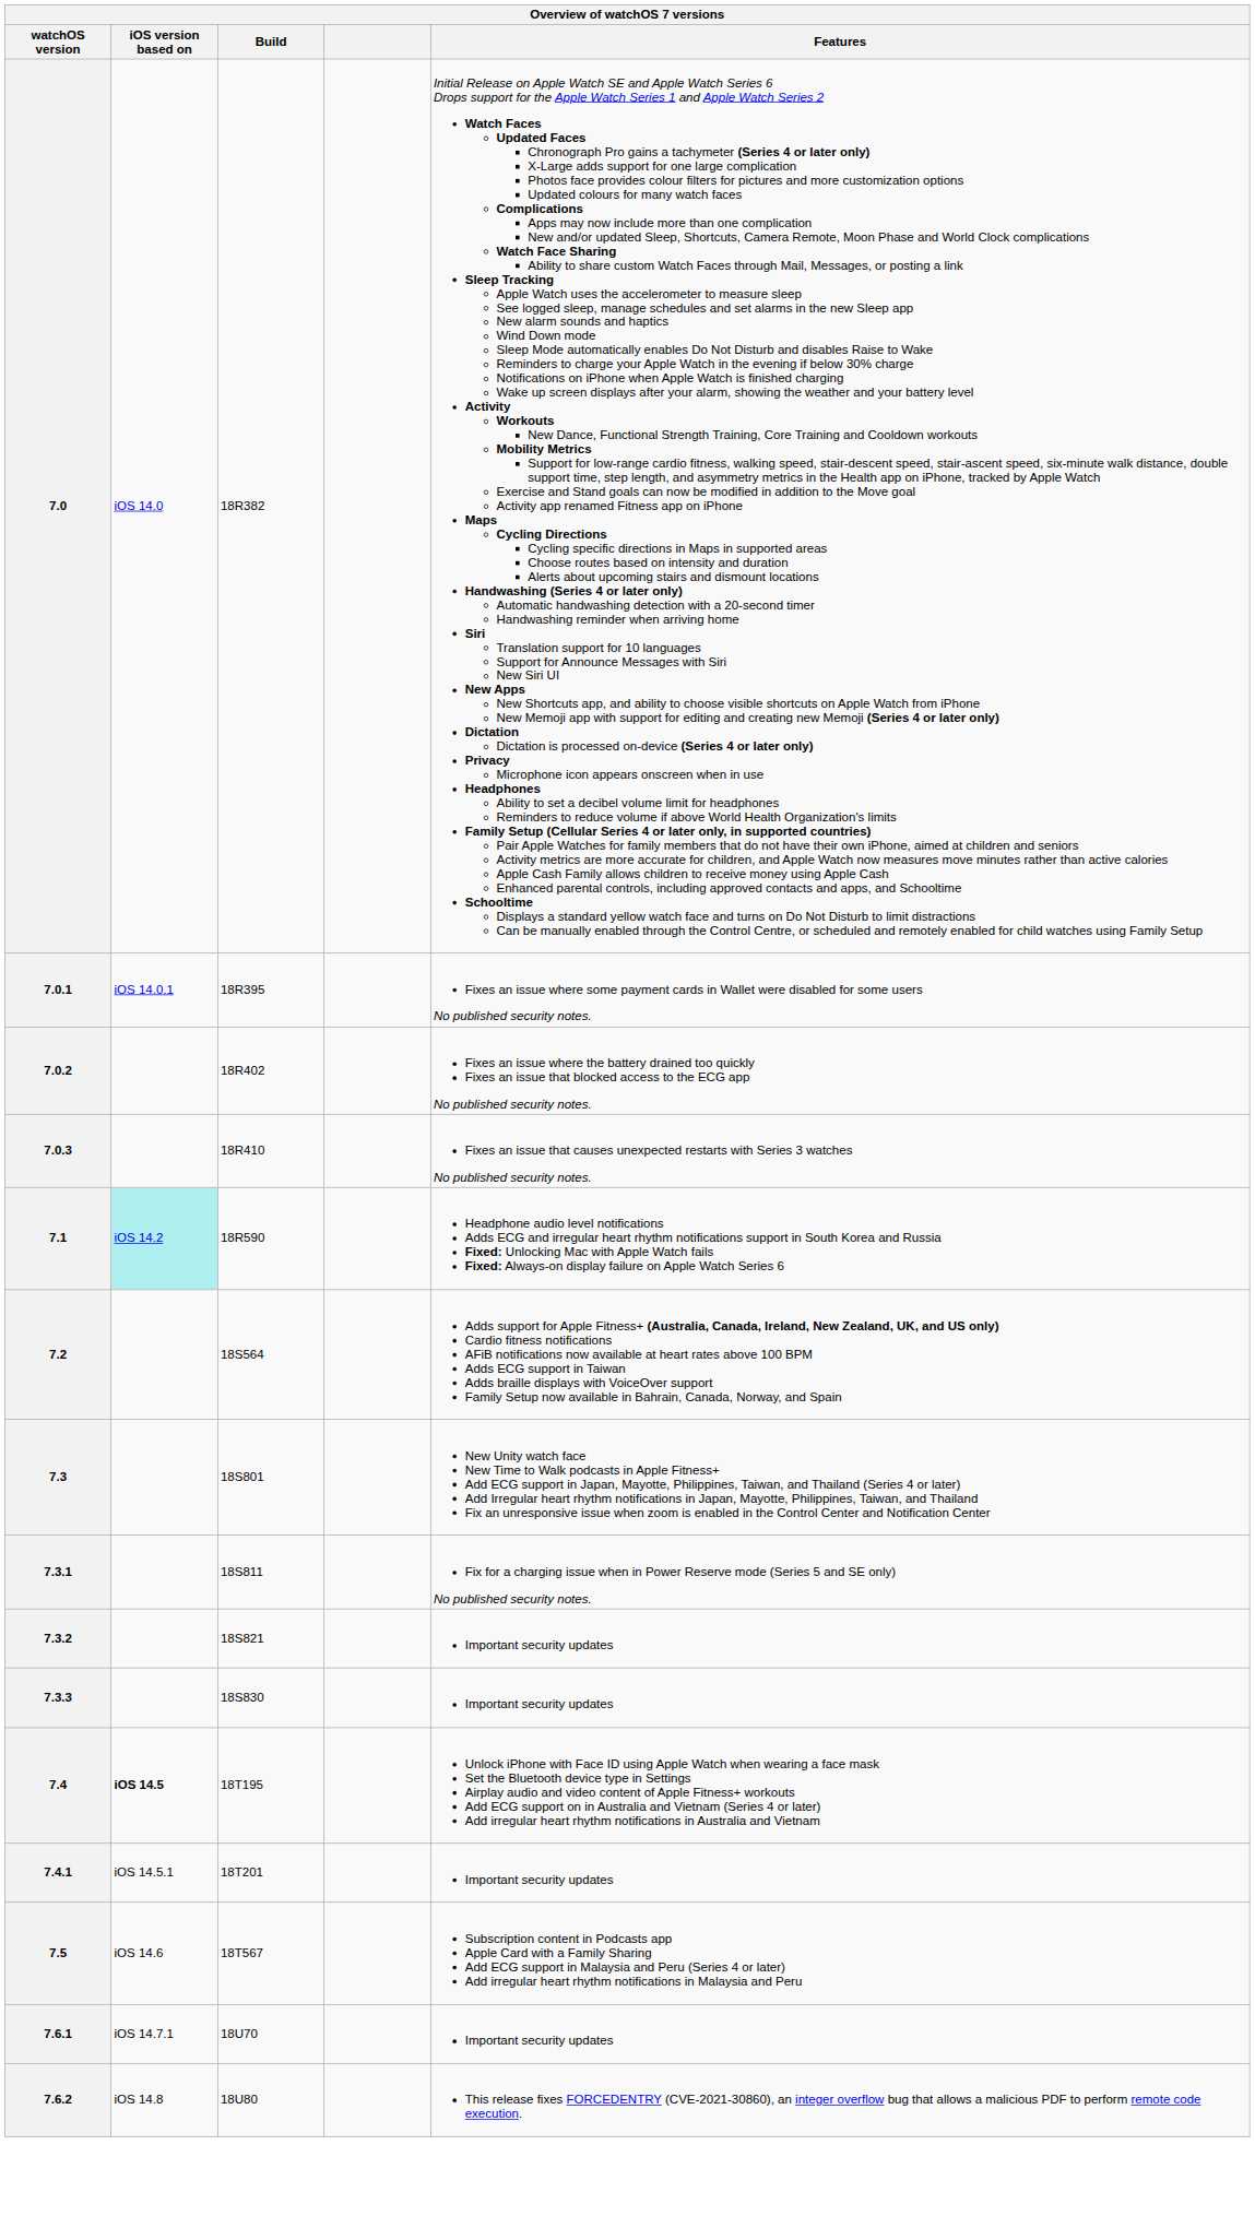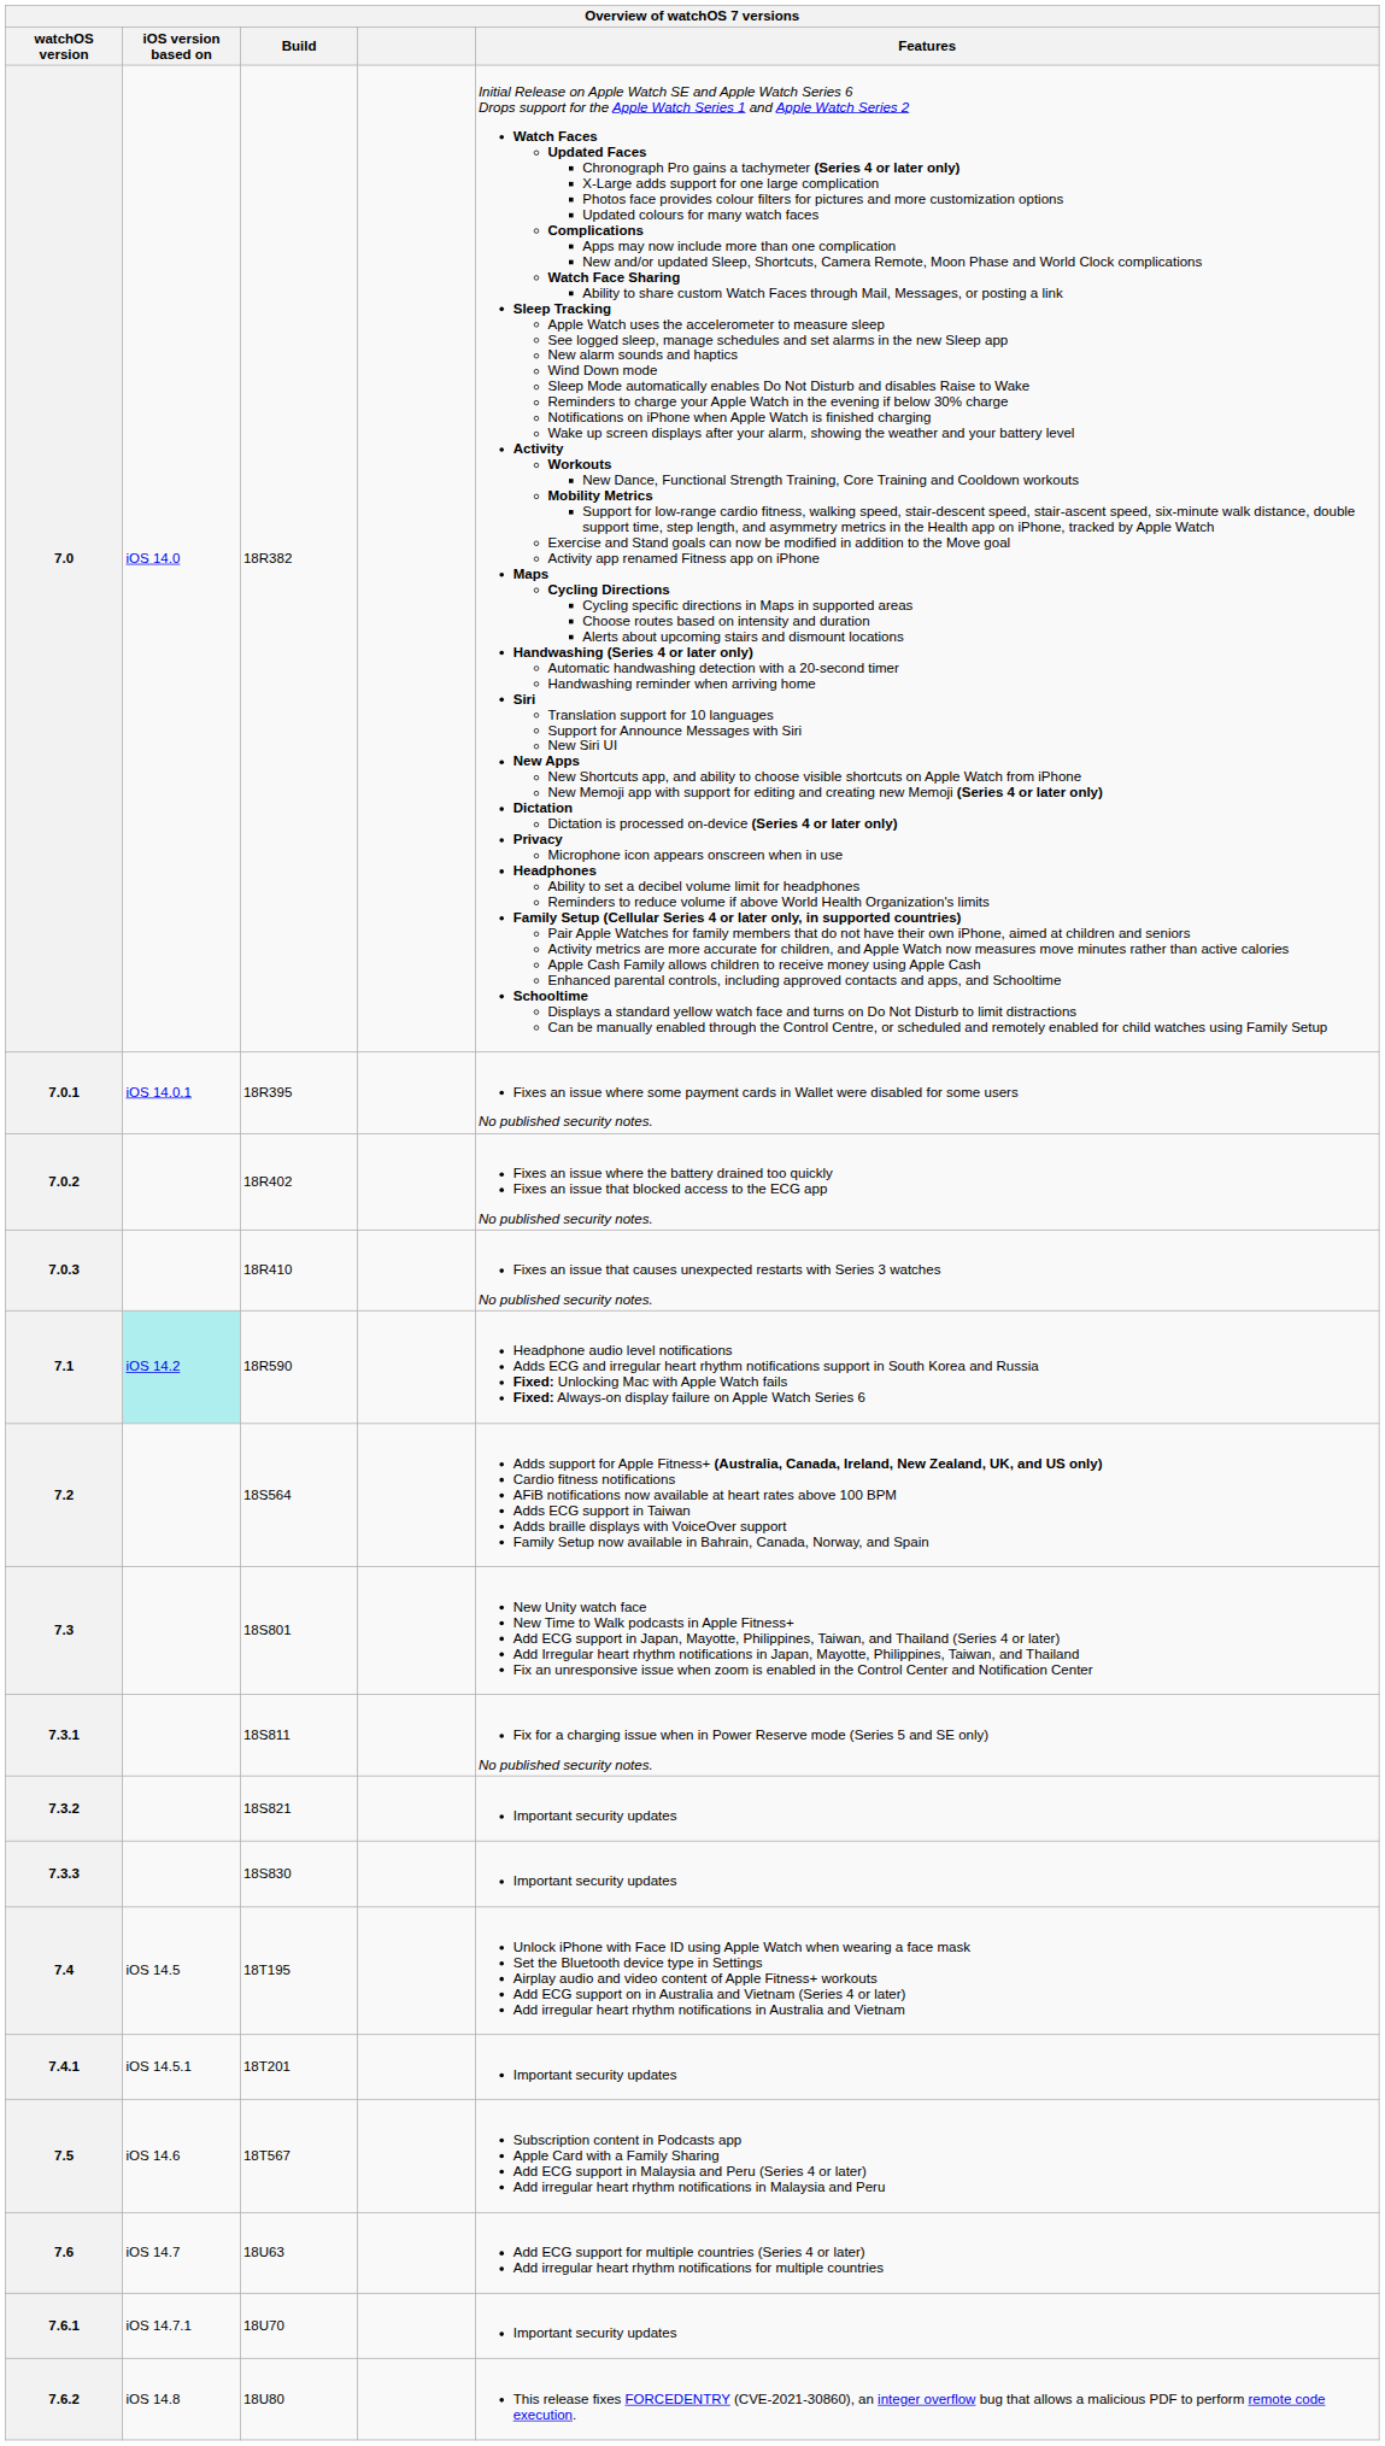7.4 | iOS version based on: bold -> normal
+ row: 7.6 | iOS 14.7 | 18U63 | Add ECG support for multiple countries (Series 4 or later) Add irregular heart rhythm notifications for multiple countries
